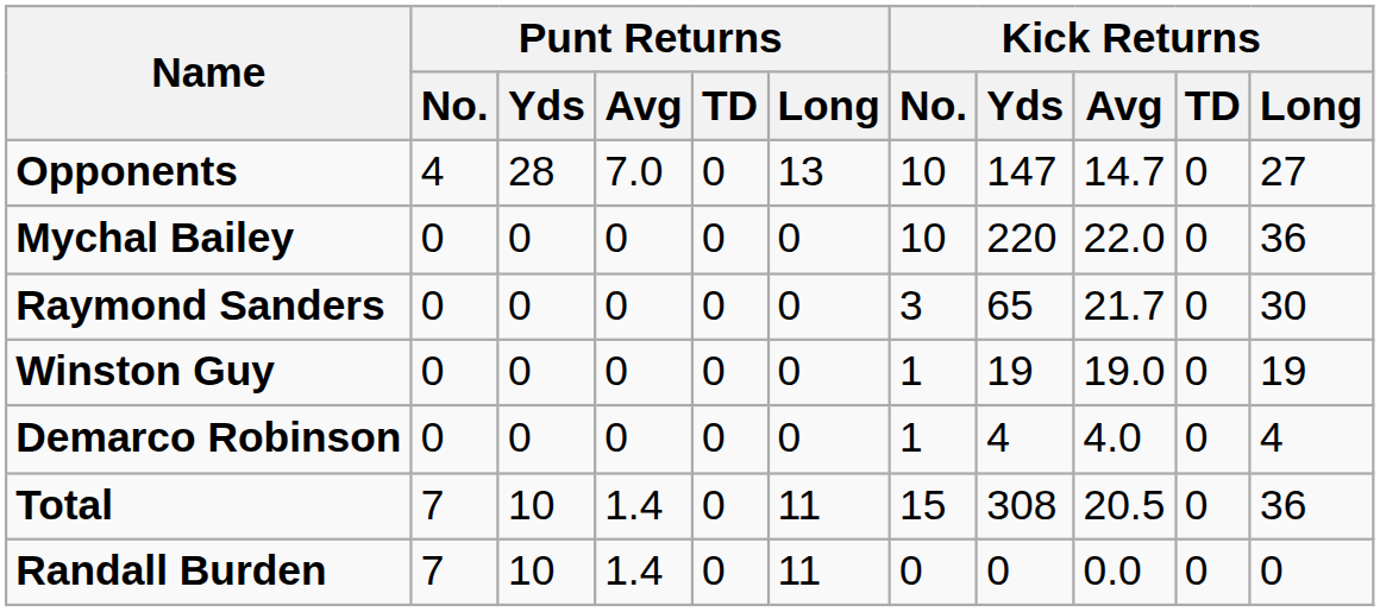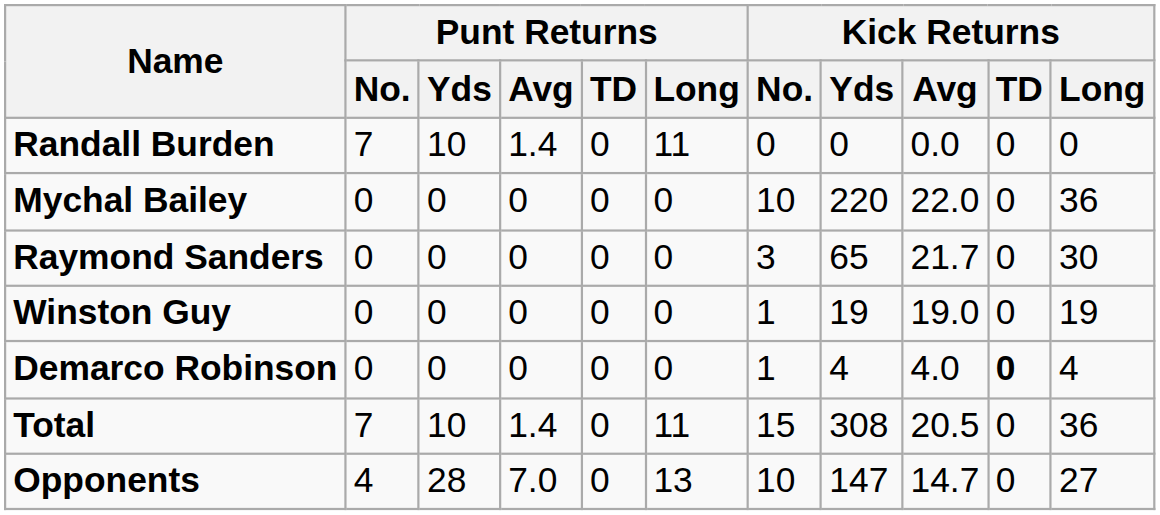rows swapped: Randall Burden <-> Opponents
Demarco Robinson | Kick Returns / TD: normal -> bold
